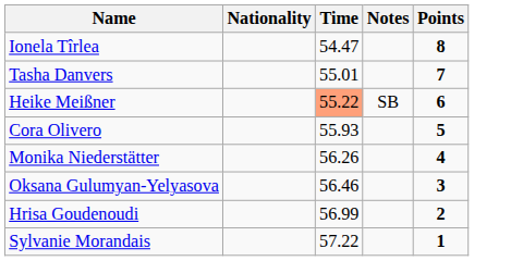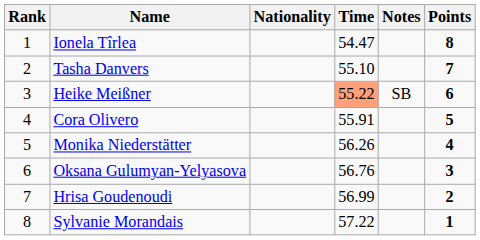+ column: Rank | 1 | 2 | 3 | 4 | 5 | 6 | 7 | 8
Tasha Danvers | Time: 55.01 -> 55.10
Cora Olivero | Time: 55.93 -> 55.91
Oksana Gulumyan-Yelyasova | Time: 56.46 -> 56.76
